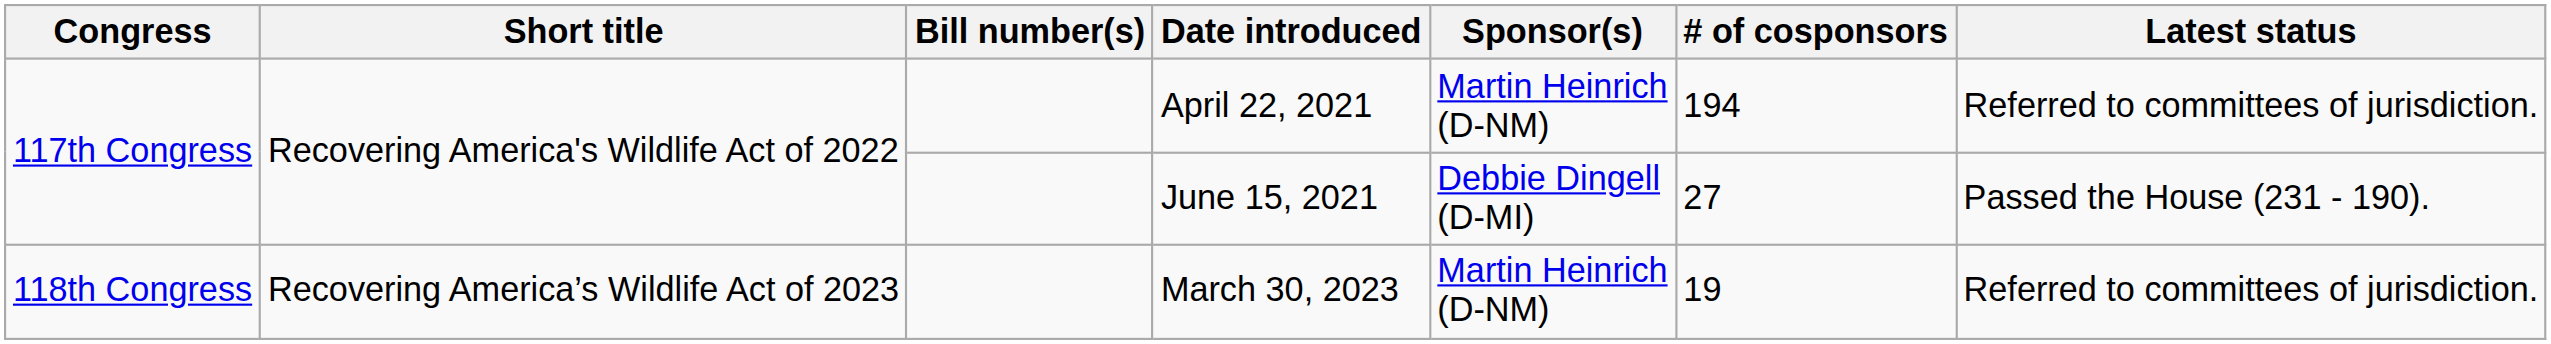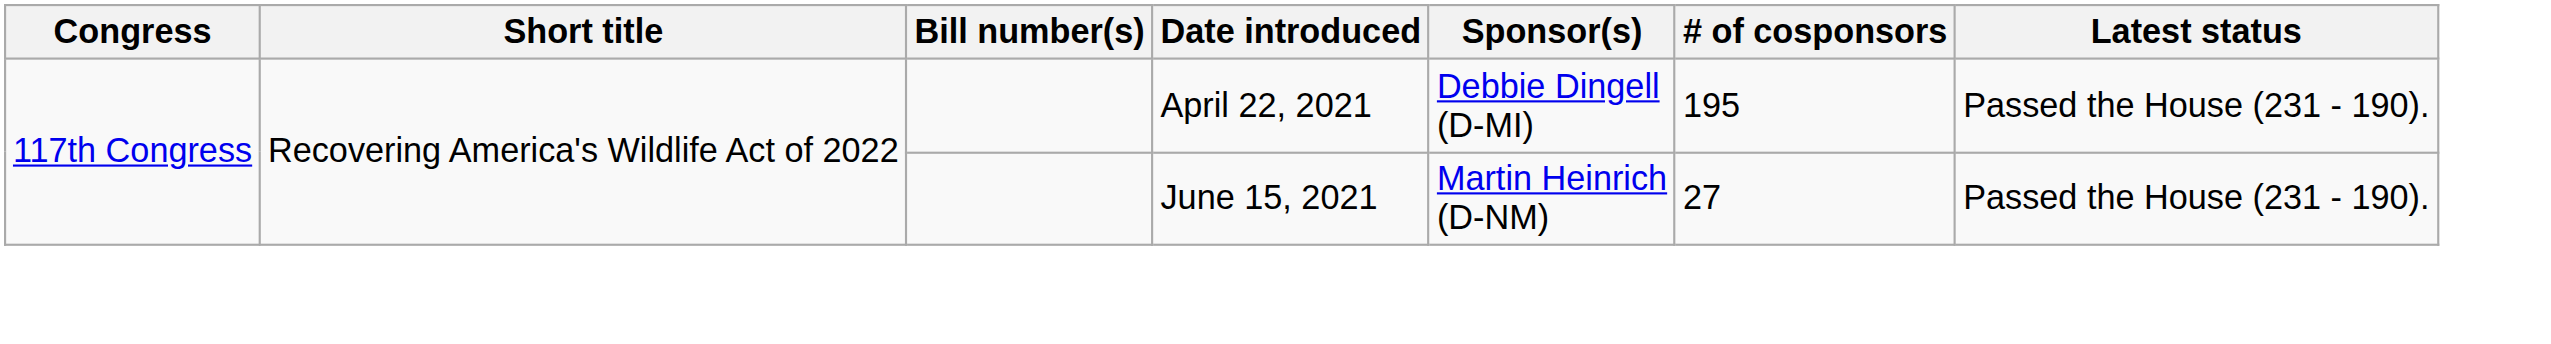April 22, 2021 | Sponsor(s): Martin Heinrich (D-NM) -> Debbie Dingell (D-MI)
April 22, 2021 | # of cosponsors: 194 -> 195
April 22, 2021 | Latest status: Referred to committees of jurisdiction. -> Passed the House (231 - 190).
June 15, 2021 | Sponsor(s): Debbie Dingell (D-MI) -> Martin Heinrich (D-NM)
- row: 118th Congress | Recovering America’s Wildlife Act of 2023 | March 30, 2023 | Martin Heinrich (D-NM) | 19 | Referred to committees of jurisdiction.
